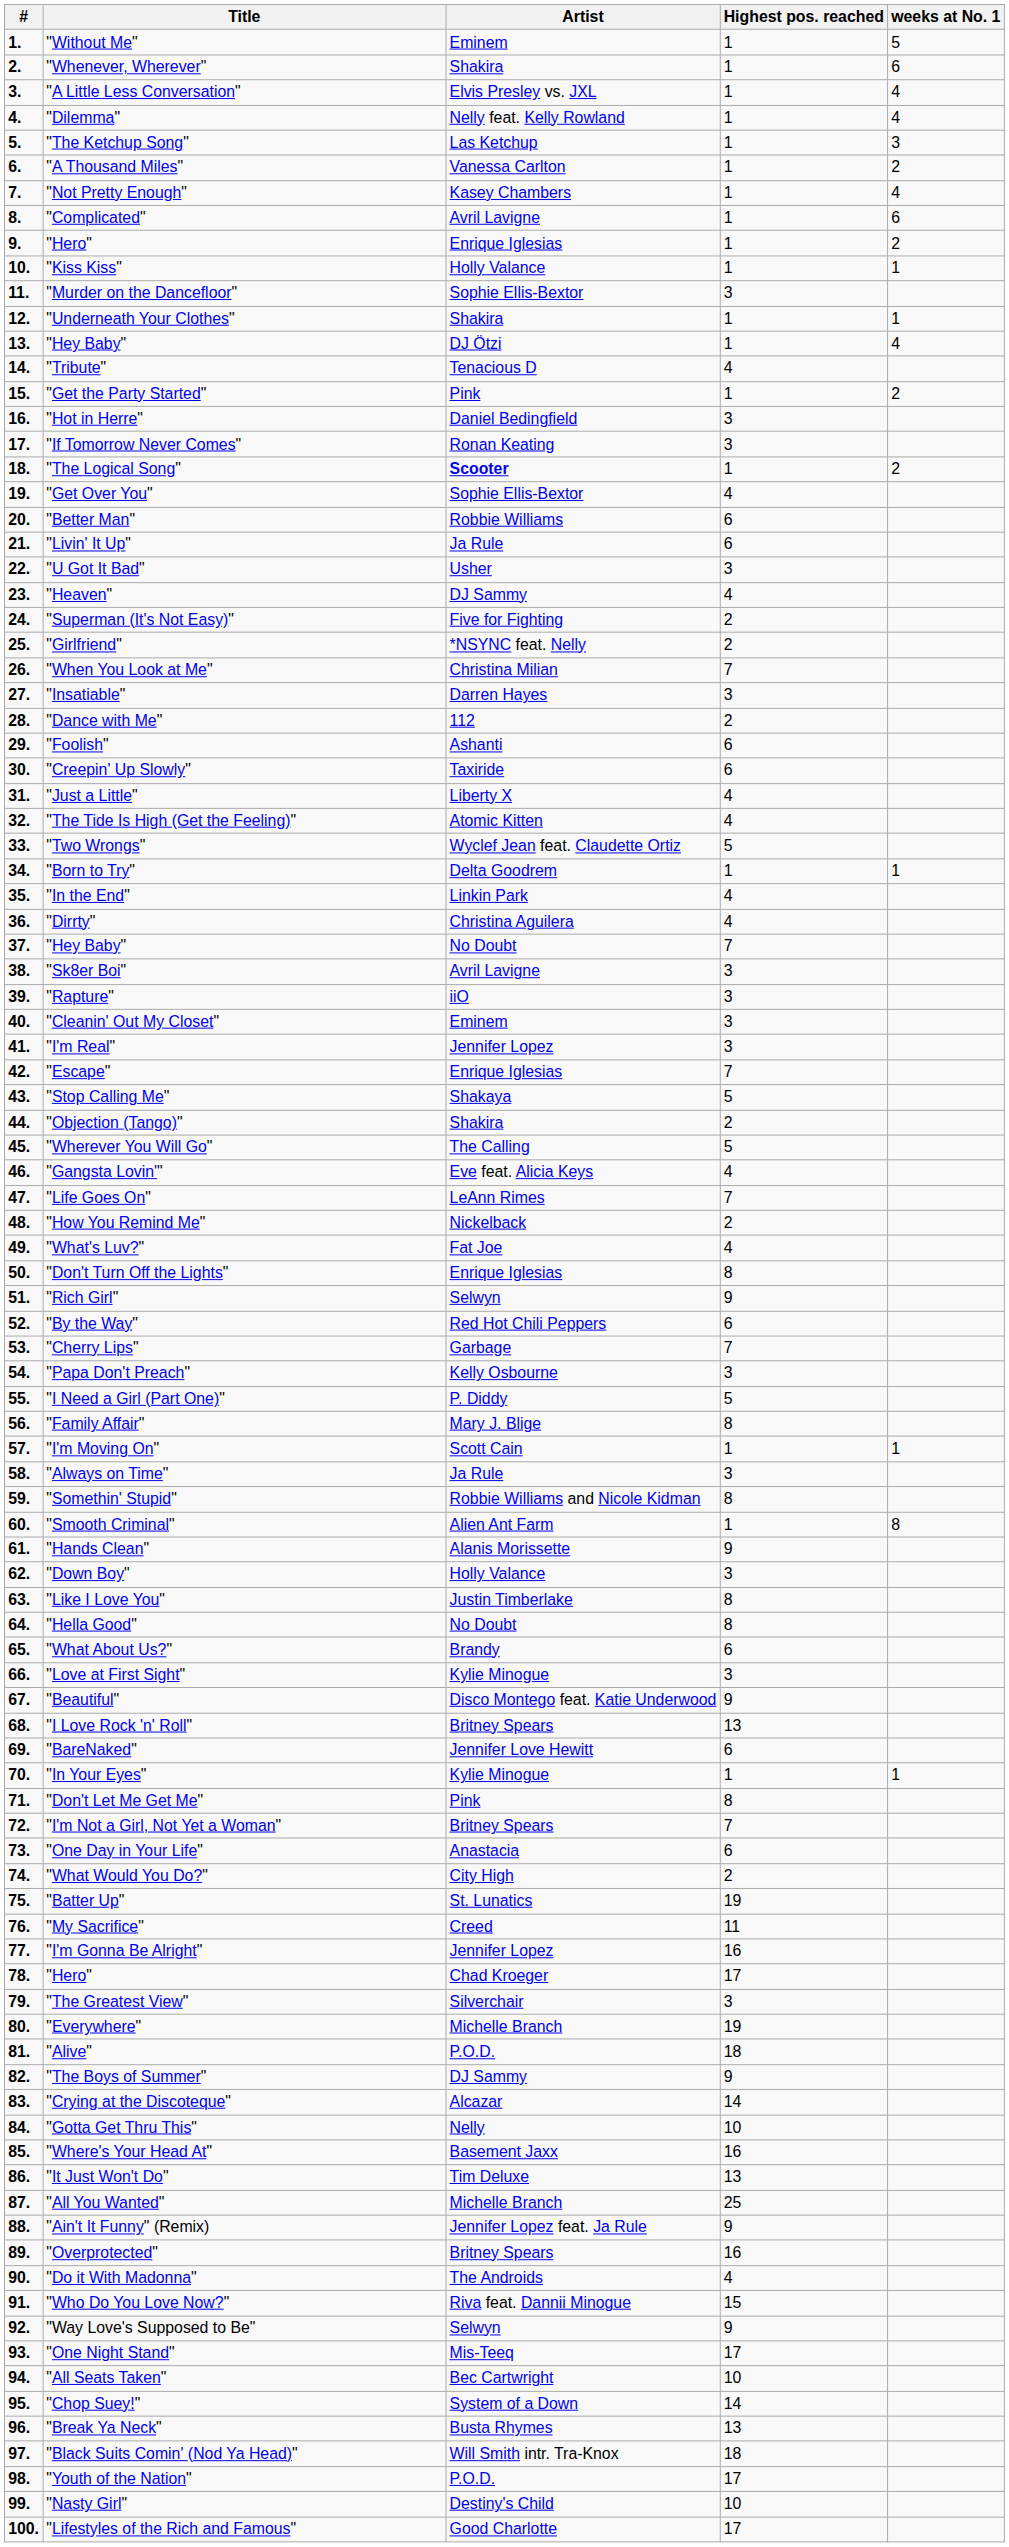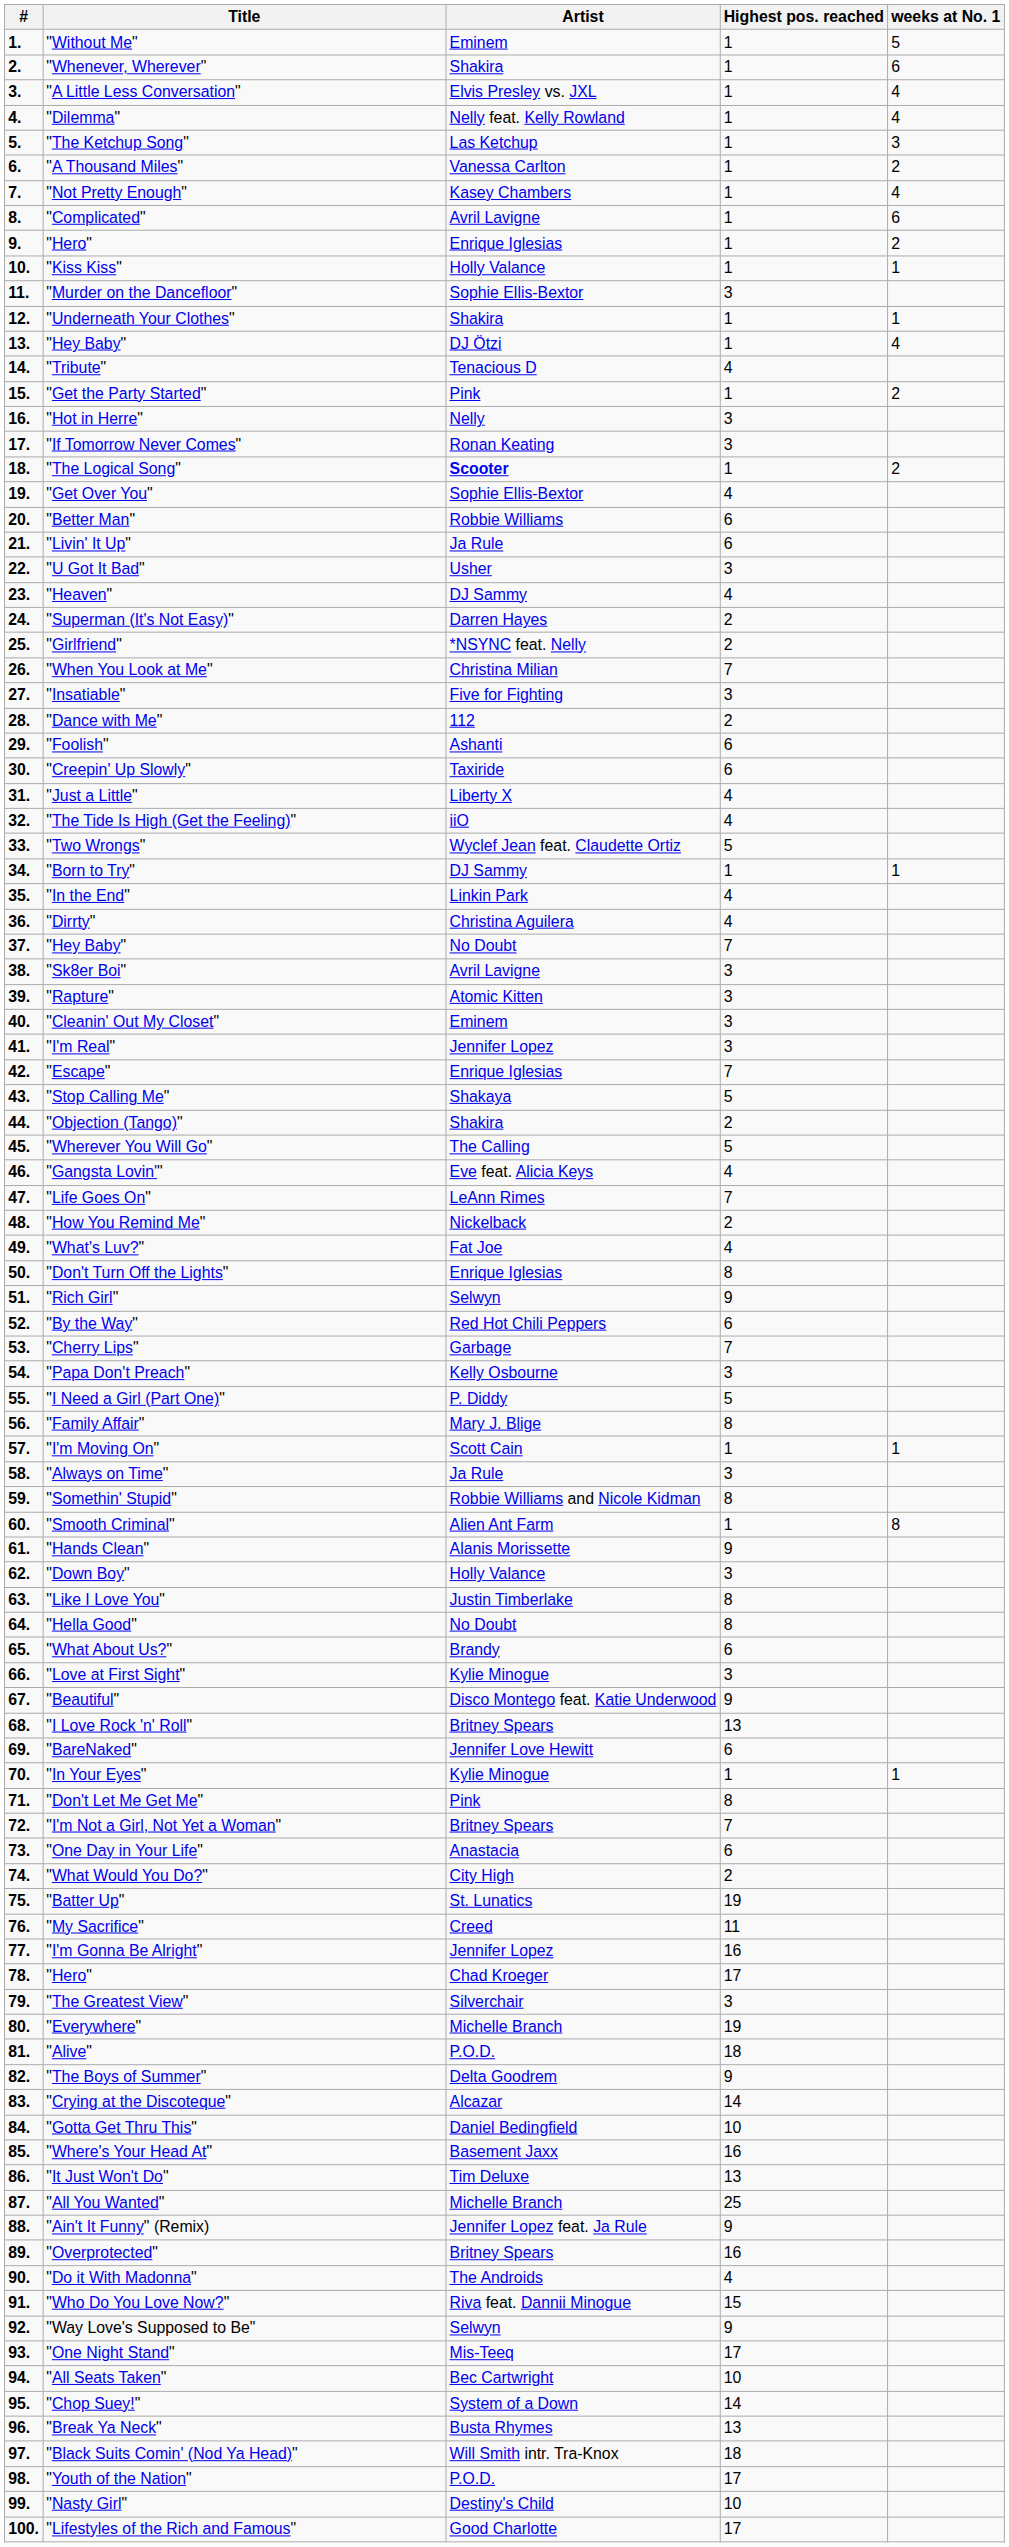"Hot in Herre" | Artist: Daniel Bedingfield -> Nelly
"Superman (It's Not Easy)" | Artist: Five for Fighting -> Darren Hayes
"Insatiable" | Artist: Darren Hayes -> Five for Fighting
"The Tide Is High (Get the Feeling)" | Artist: Atomic Kitten -> iiO
"Born to Try" | Artist: Delta Goodrem -> DJ Sammy
"Rapture" | Artist: iiO -> Atomic Kitten
"The Boys of Summer" | Artist: DJ Sammy -> Delta Goodrem
"Gotta Get Thru This" | Artist: Nelly -> Daniel Bedingfield
